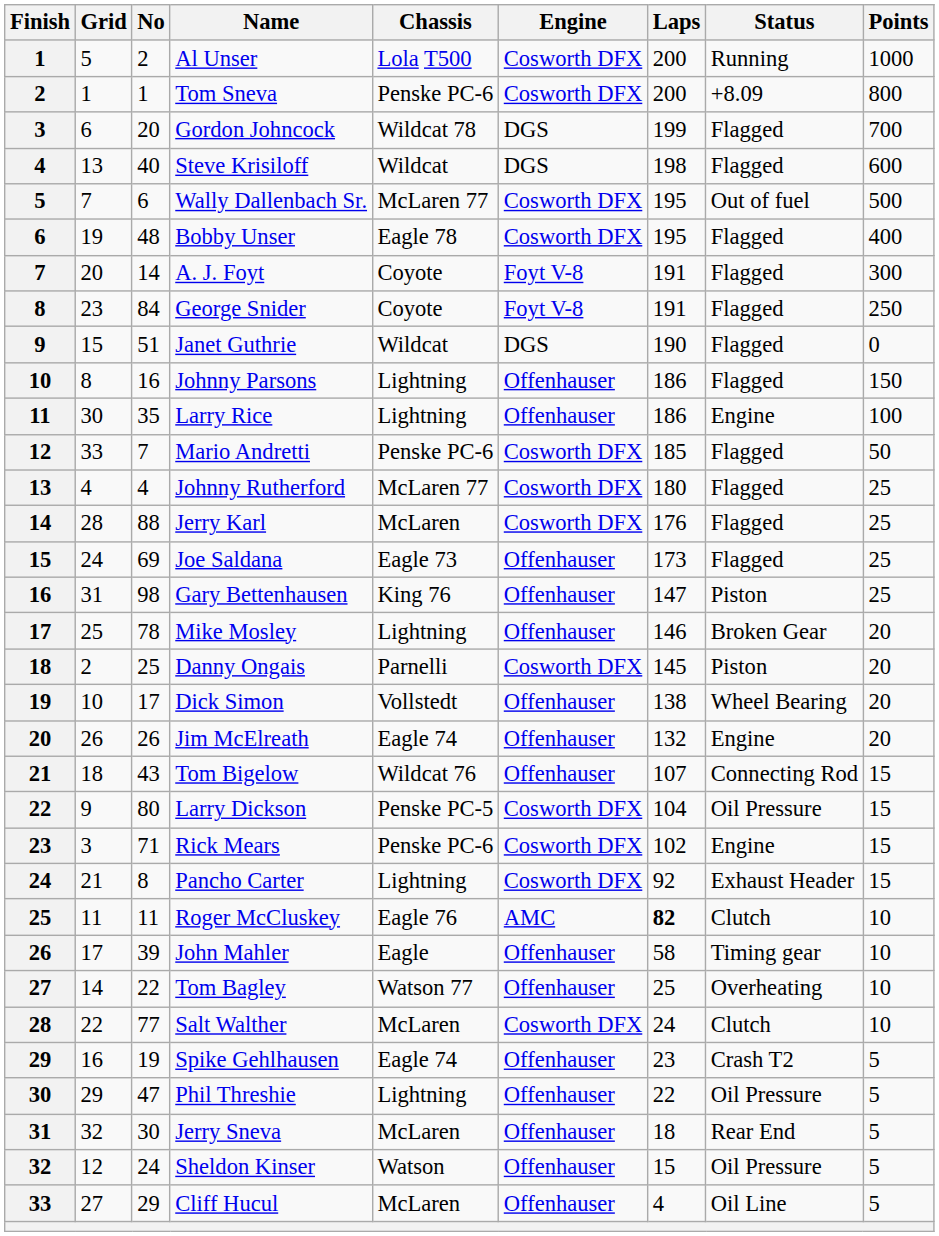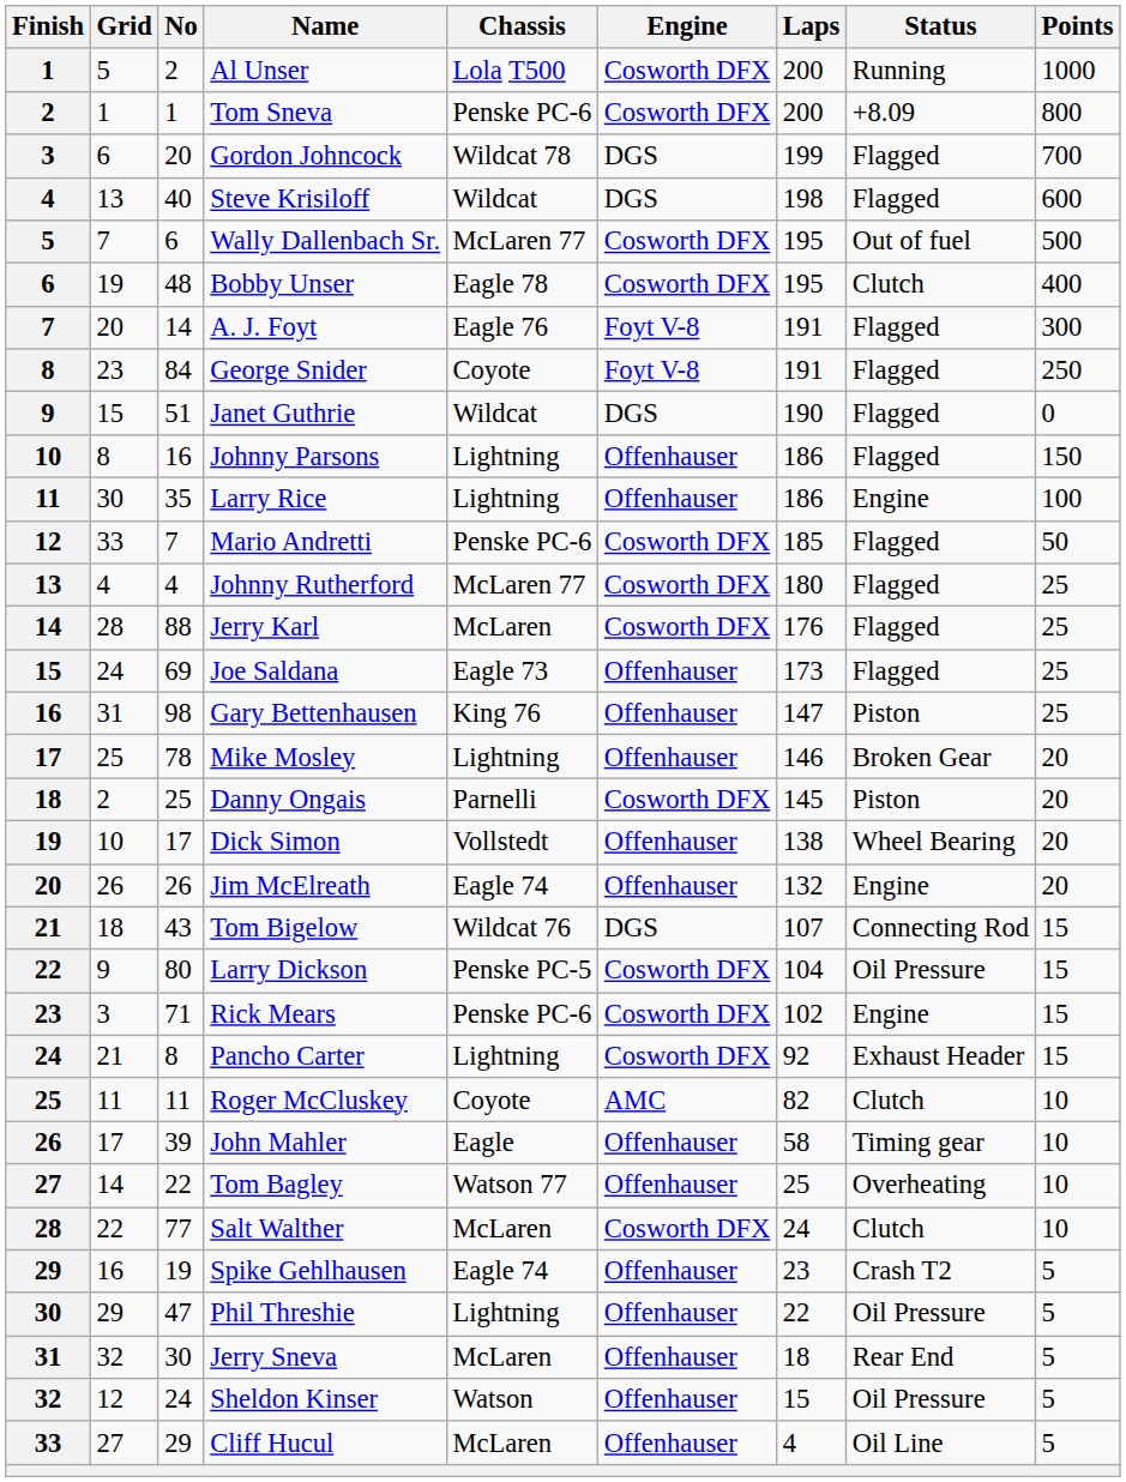Bobby Unser | Status: Flagged -> Clutch
A. J. Foyt | Chassis: Coyote -> Eagle 76
Tom Bigelow | Engine: Offenhauser -> DGS
Roger McCluskey | Chassis: Eagle 76 -> Coyote
Roger McCluskey | Laps: bold -> normal
